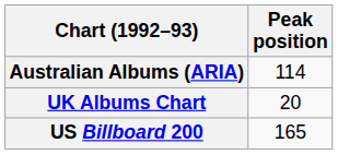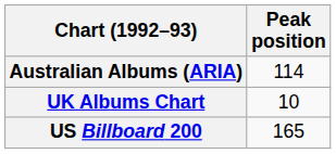UK Albums Chart | Peak position: 20 -> 10
